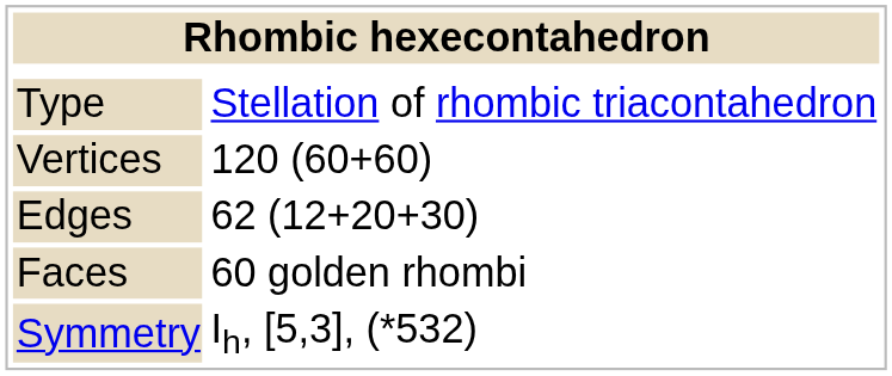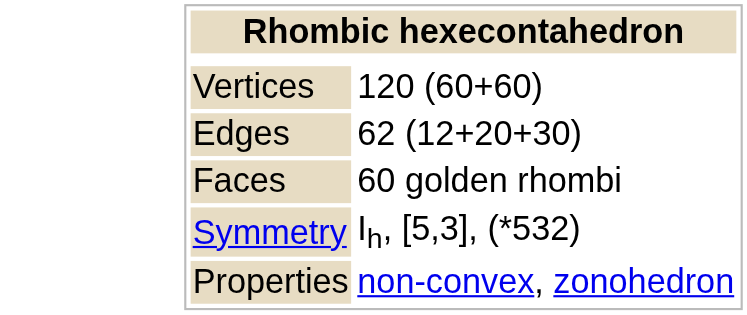- row: Type | Stellation of rhombic triacontahedron
+ row: Properties | non-convex, zonohedron
